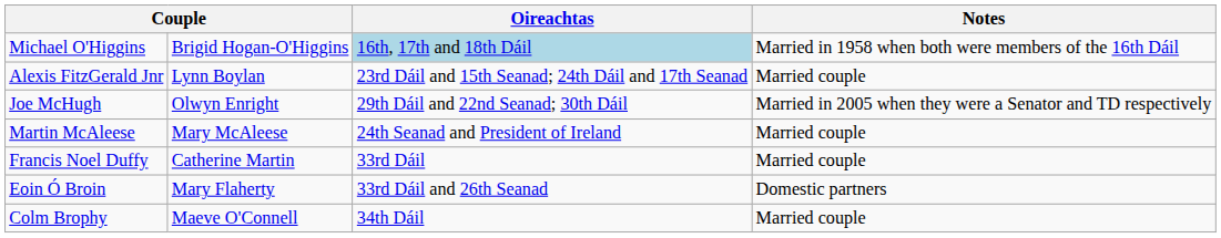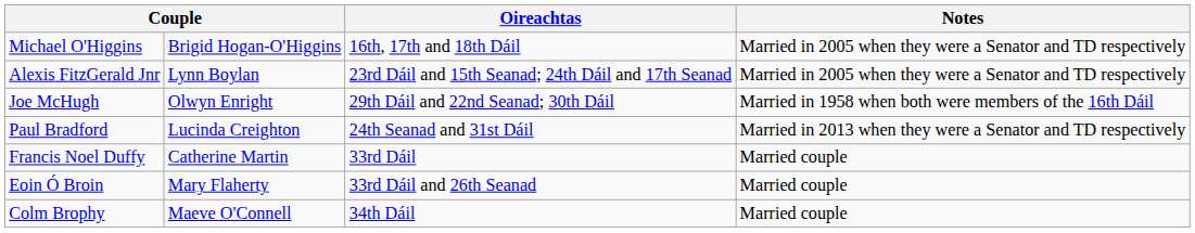Michael O'Higgins | Oireachtas: lightblue background -> no background
Michael O'Higgins | Notes: Married in 1958 when both were members of the 16th Dáil -> Married in 2005 when they were a Senator and TD respectively
Alexis FitzGerald Jnr | Notes: Married couple -> Married in 2005 when they were a Senator and TD respectively
Joe McHugh | Notes: Married in 2005 when they were a Senator and TD respectively -> Married in 1958 when both were members of the 16th Dáil
+ row: Paul Bradford | Lucinda Creighton | 24th Seanad and 31st Dáil | Married in 2013 when they were a Senator and TD respectively
- row: Martin McAleese | Mary McAleese | 24th Seanad and President of Ireland | Married couple
Eoin Ó Broin | Notes: Domestic partners -> Married couple
